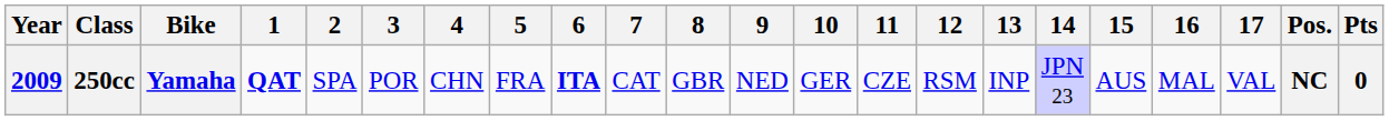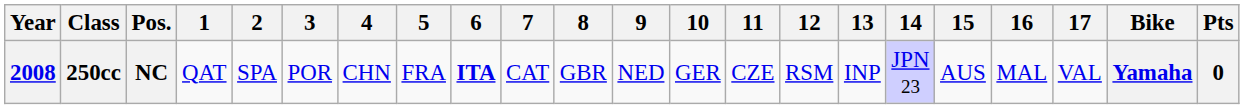columns swapped: Bike <-> Pos.
250cc | Year: 2009 -> 2008
250cc | 1: bold -> normal
